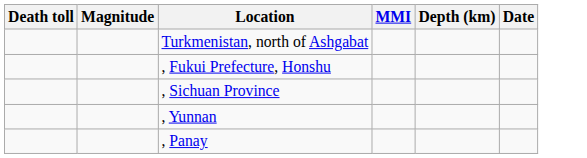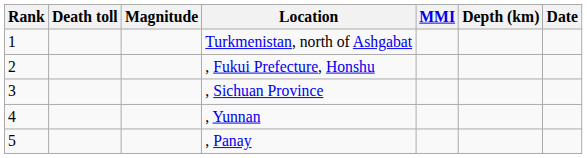+ column: Rank | 1 | 2 | 3 | 4 | 5
